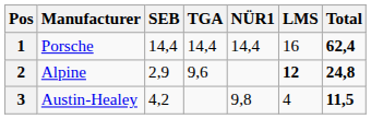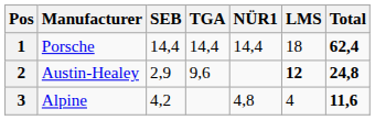1 | LMS: 16 -> 18
2 | Manufacturer: Alpine -> Austin-Healey
3 | Manufacturer: Austin-Healey -> Alpine
3 | NÜR1: 9,8 -> 4,8
3 | Total: 11,5 -> 11,6
